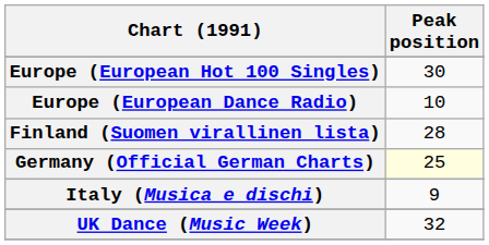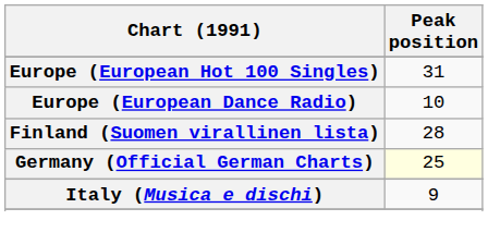Europe (European Hot 100 Singles) | Peak position: 30 -> 31
- row: UK Dance (Music Week) | 32
